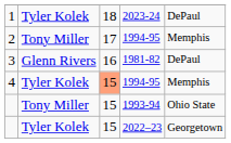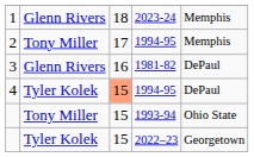1 | column 2: Tyler Kolek -> Glenn Rivers
1 | column 5: DePaul -> Memphis
4 | column 5: Memphis -> DePaul
